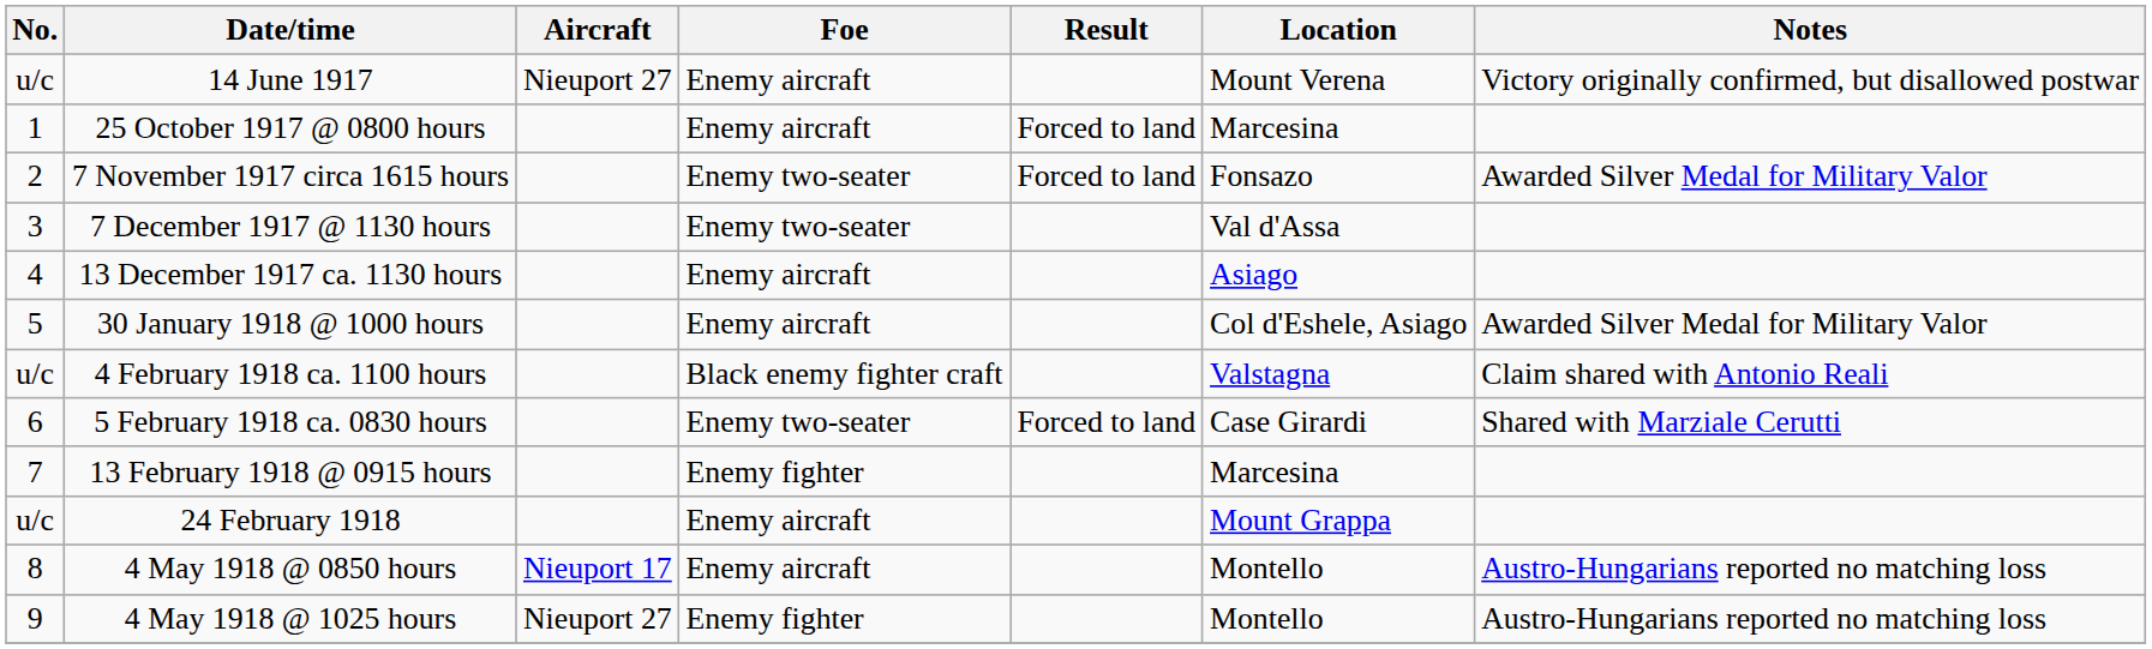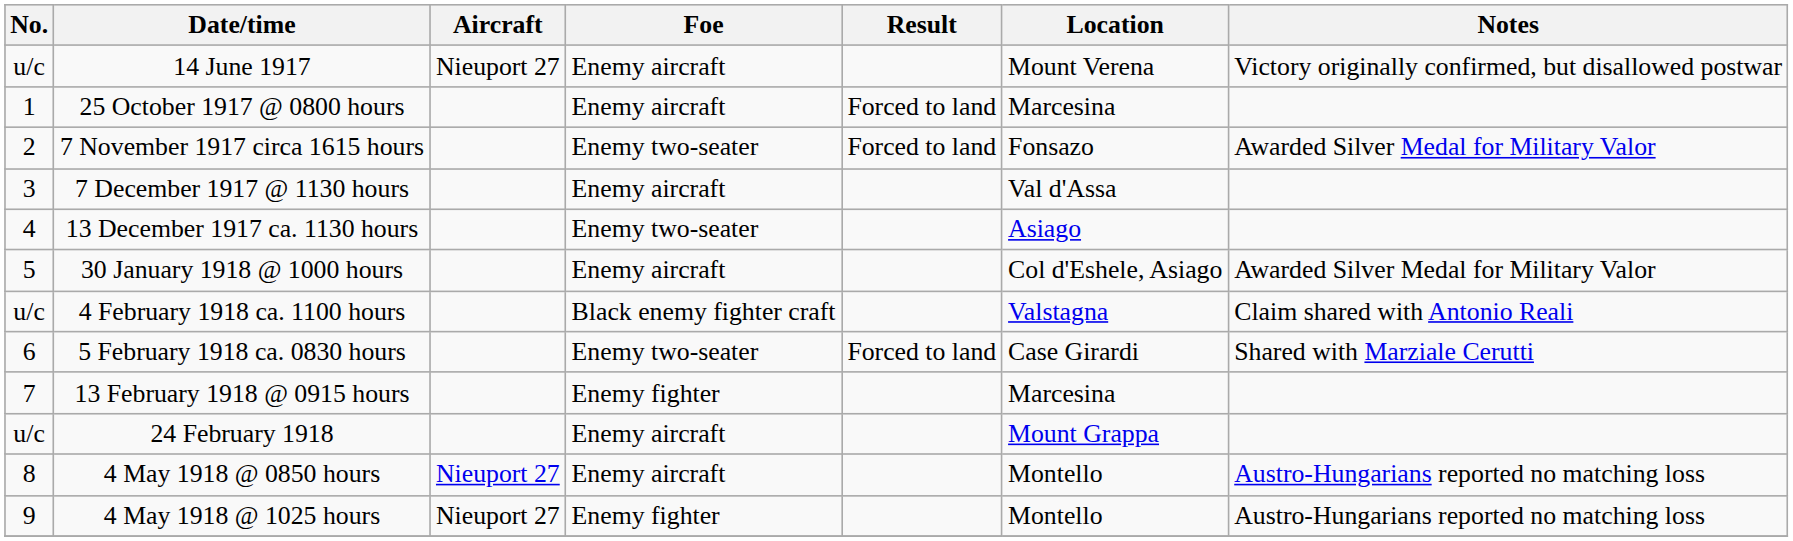7 December 1917 @ 1130 hours | Foe: Enemy two-seater -> Enemy aircraft
13 December 1917 ca. 1130 hours | Foe: Enemy aircraft -> Enemy two-seater
4 May 1918 @ 0850 hours | Aircraft: Nieuport 17 -> Nieuport 27
